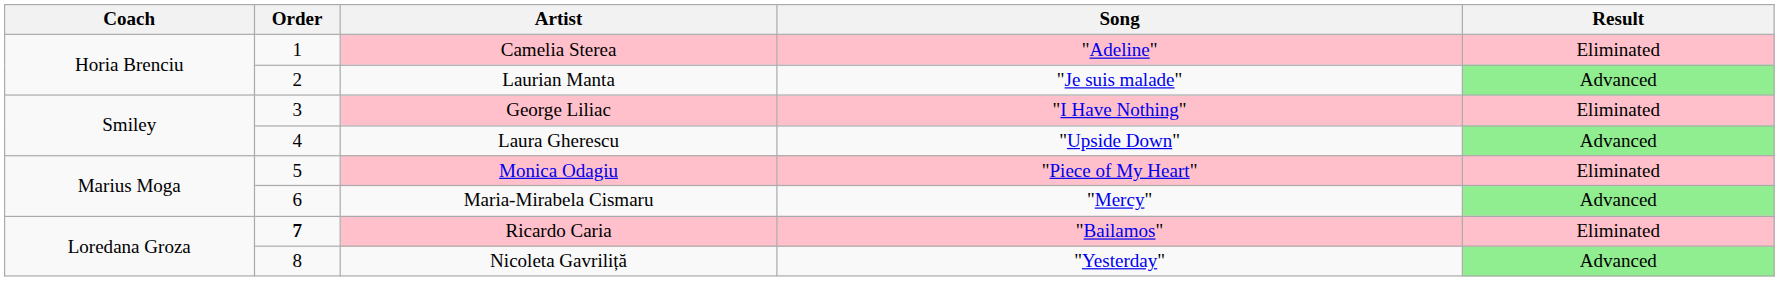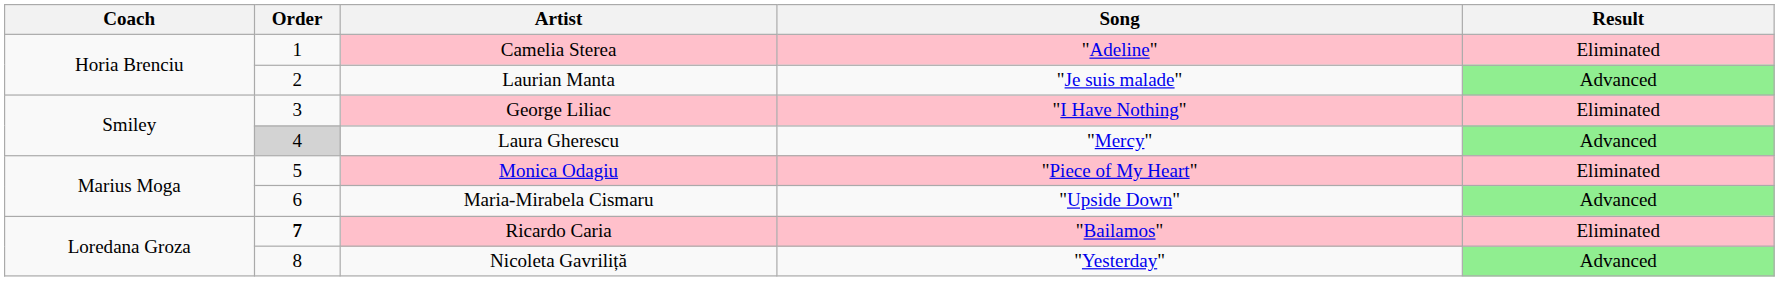Laura Gherescu | Order: no background -> lightgrey background
Laura Gherescu | Song: "Upside Down" -> "Mercy"
Maria-Mirabela Cismaru | Song: "Mercy" -> "Upside Down"
